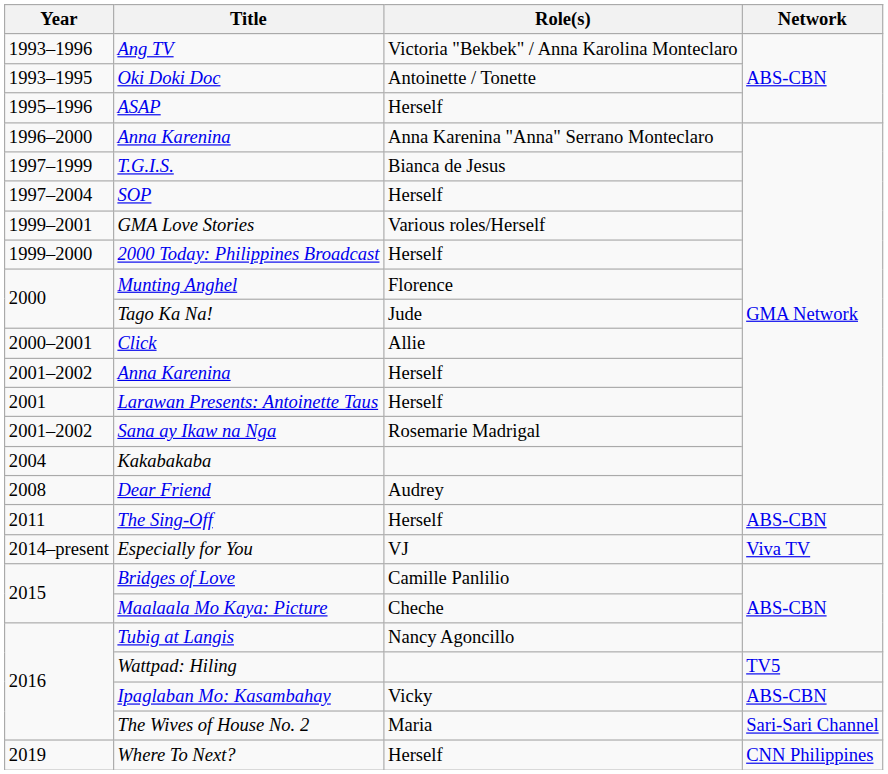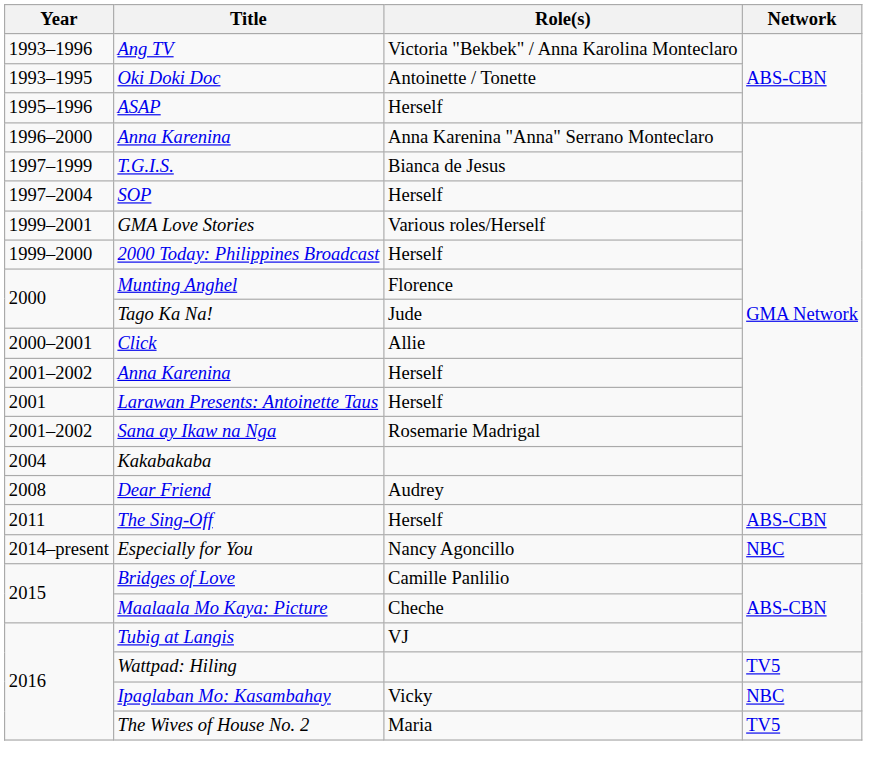Especially for You | Role(s): VJ -> Nancy Agoncillo
Especially for You | Network: Viva TV -> NBC
Tubig at Langis | Role(s): Nancy Agoncillo -> VJ
Ipaglaban Mo: Kasambahay | Network: ABS-CBN -> NBC
The Wives of House No. 2 | Network: Sari-Sari Channel -> TV5
- row: 2019 | Where To Next? | Herself | CNN Philippines
